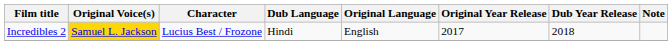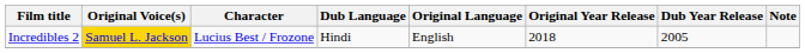Incredibles 2 | Original Year Release: 2017 -> 2018
Incredibles 2 | Dub Year Release: 2018 -> 2005
